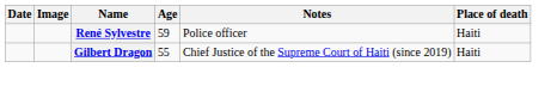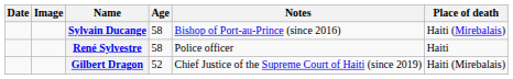+ row: Sylvain Ducange | 58 | Bishop of Port-au-Prince (since 2016) | Haiti (Mirebalais)
René Sylvestre | Age: 59 -> 58
Gilbert Dragon | Age: 55 -> 52
Gilbert Dragon | Place of death: Haiti -> Haiti (Mirebalais)
